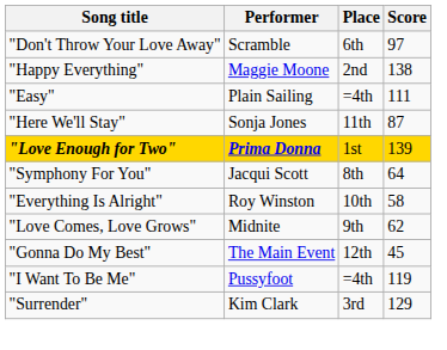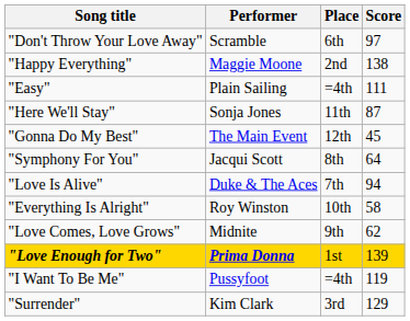rows swapped: "Love Enough for Two" <-> "Gonna Do My Best"
+ row: "Love Is Alive" | Duke & The Aces | 7th | 94
